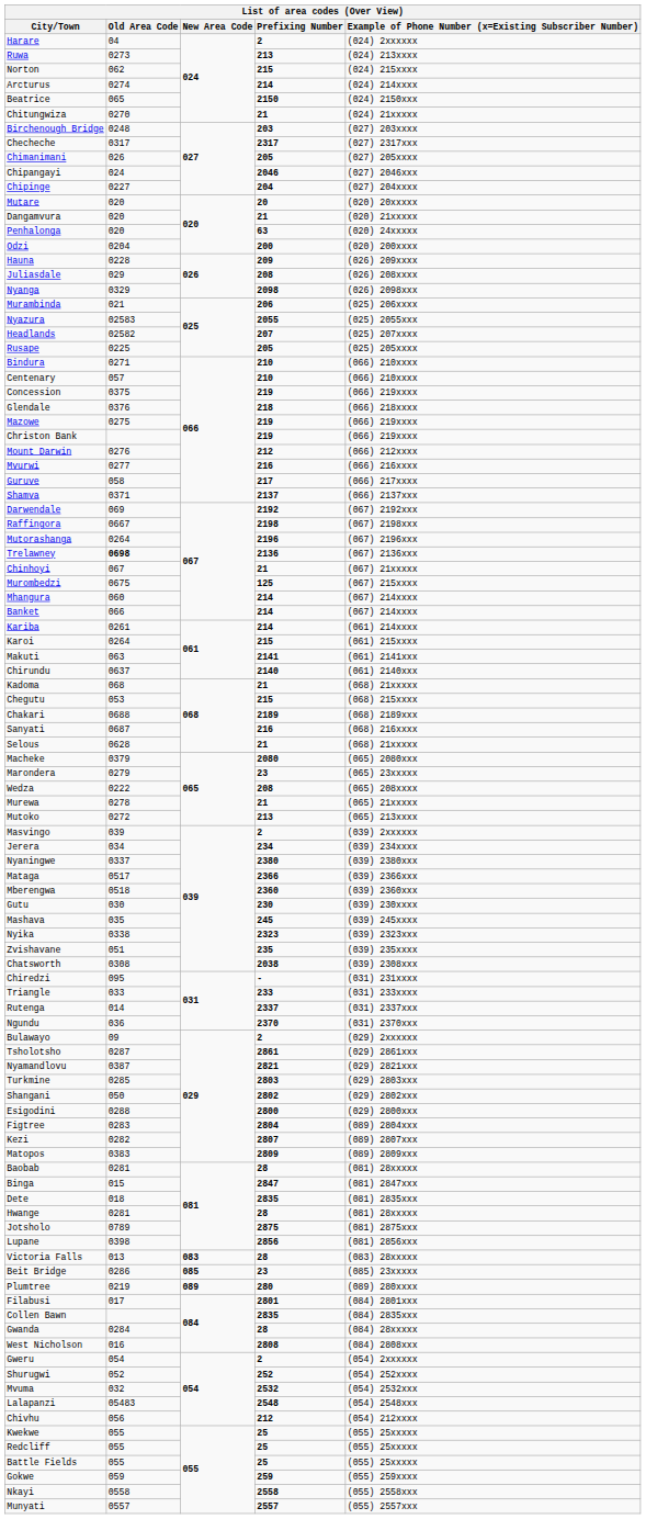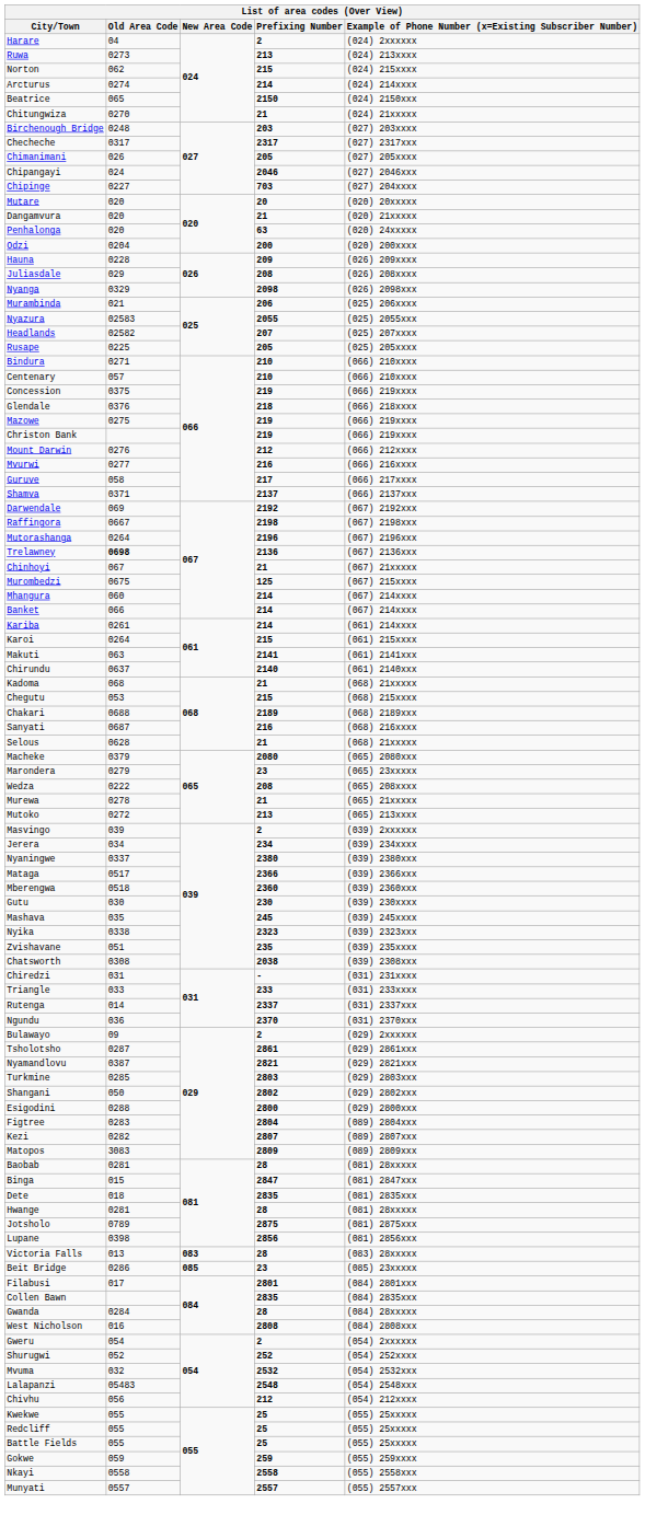Chipinge | Prefixing Number: 204 -> 703
Chiredzi | Old Area Code: 095 -> 031
Matopos | Old Area Code: 0383 -> 3083
- row: Plumtree | 0219 | 089 | 280 | (089) 280xxxx
